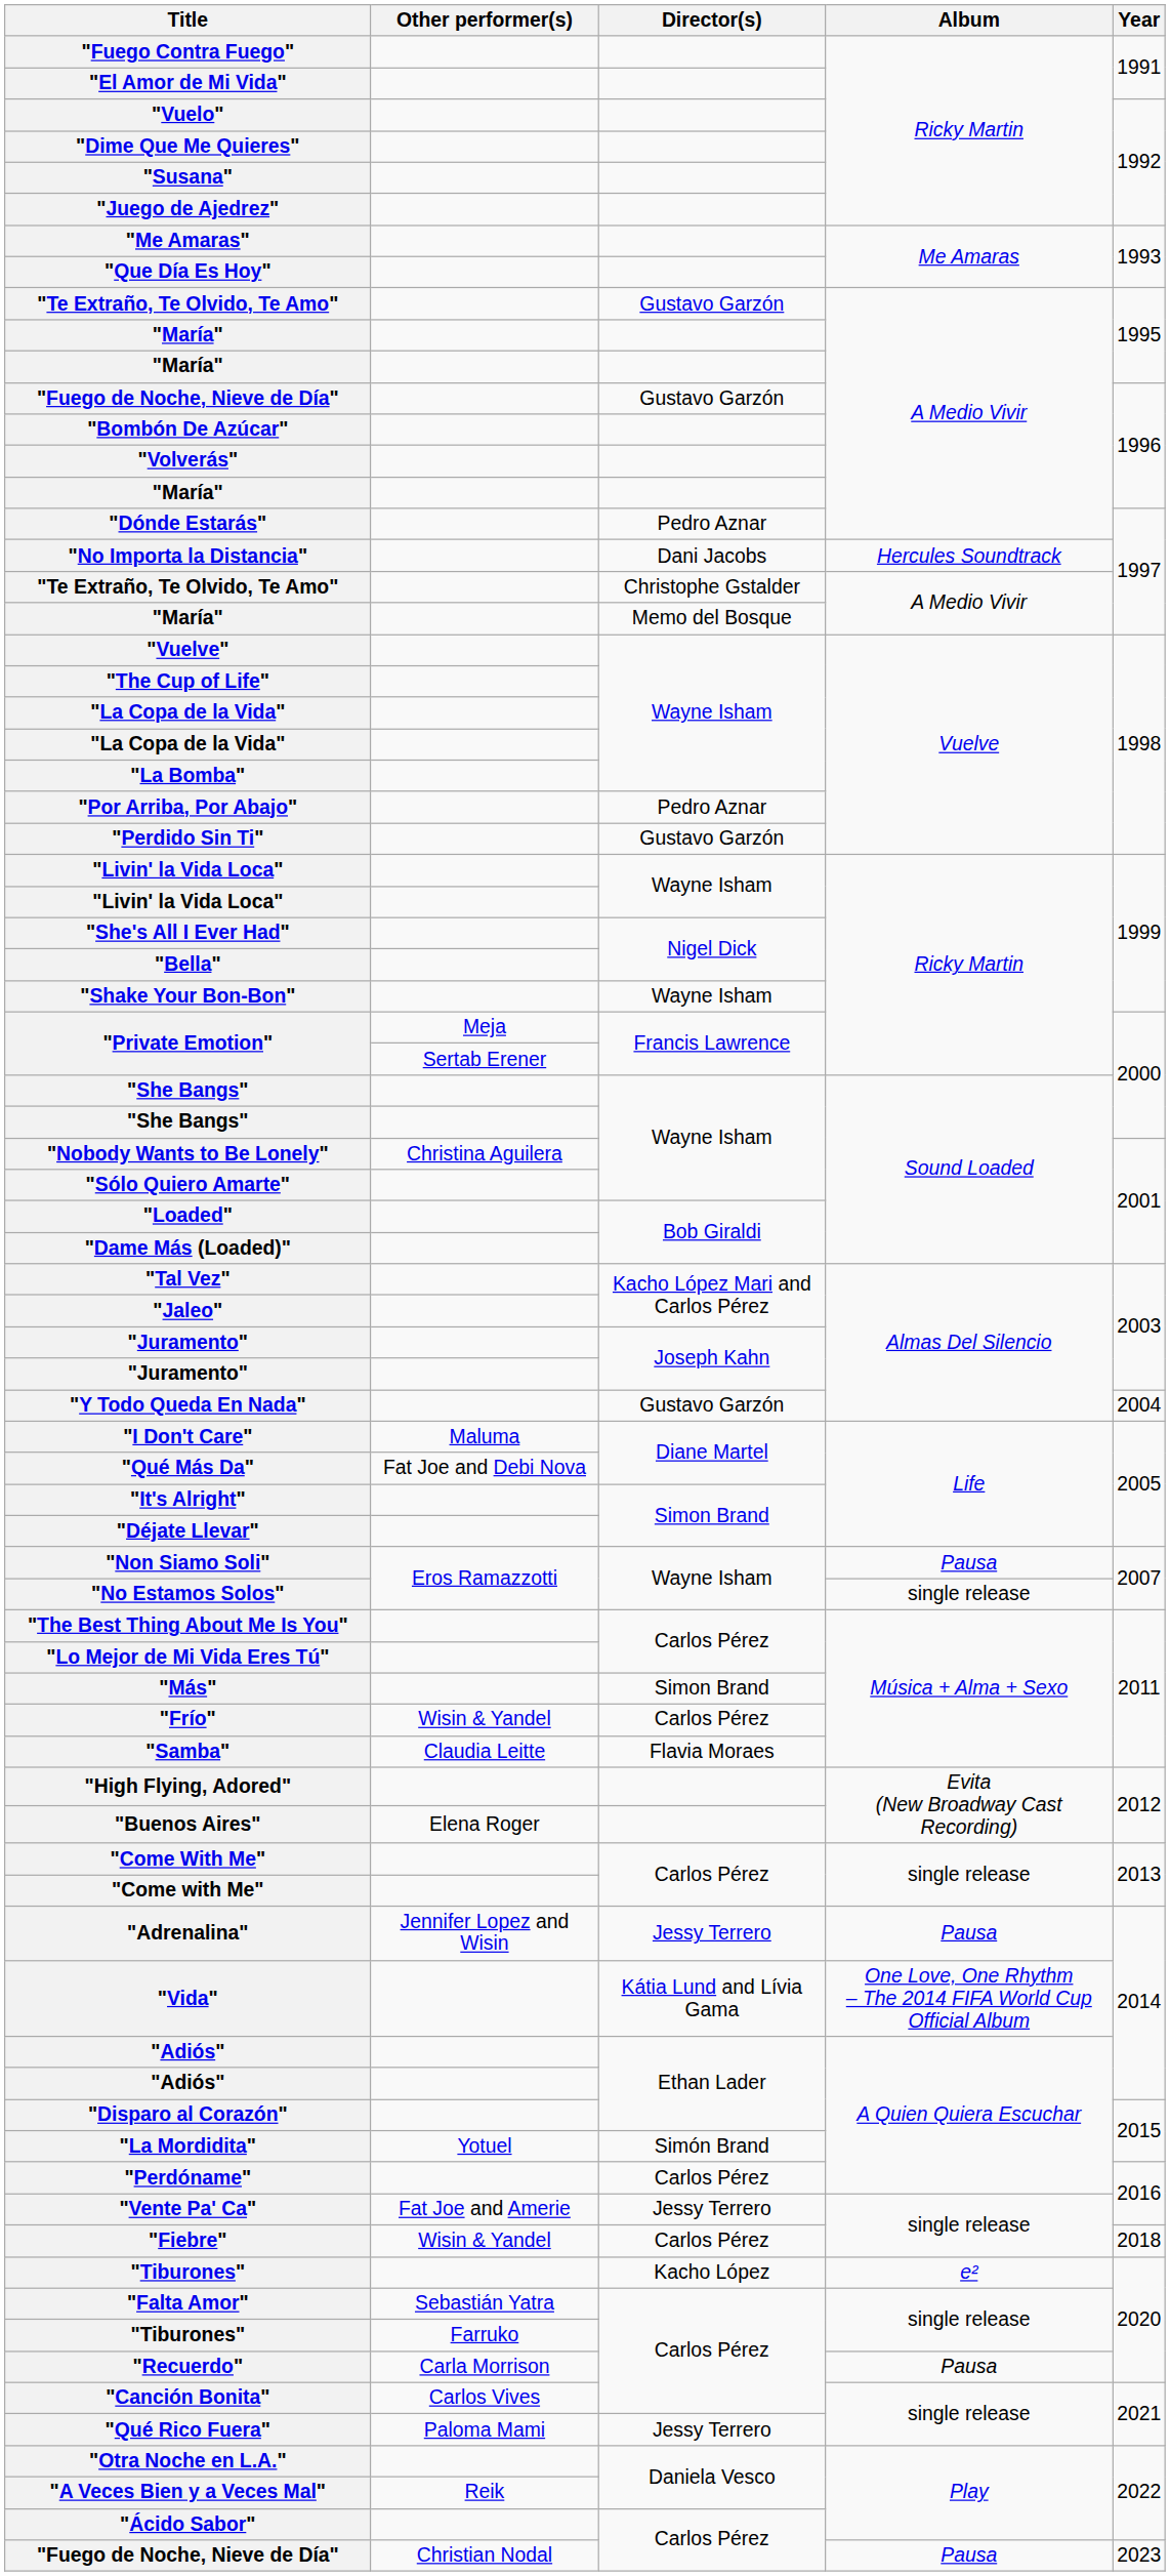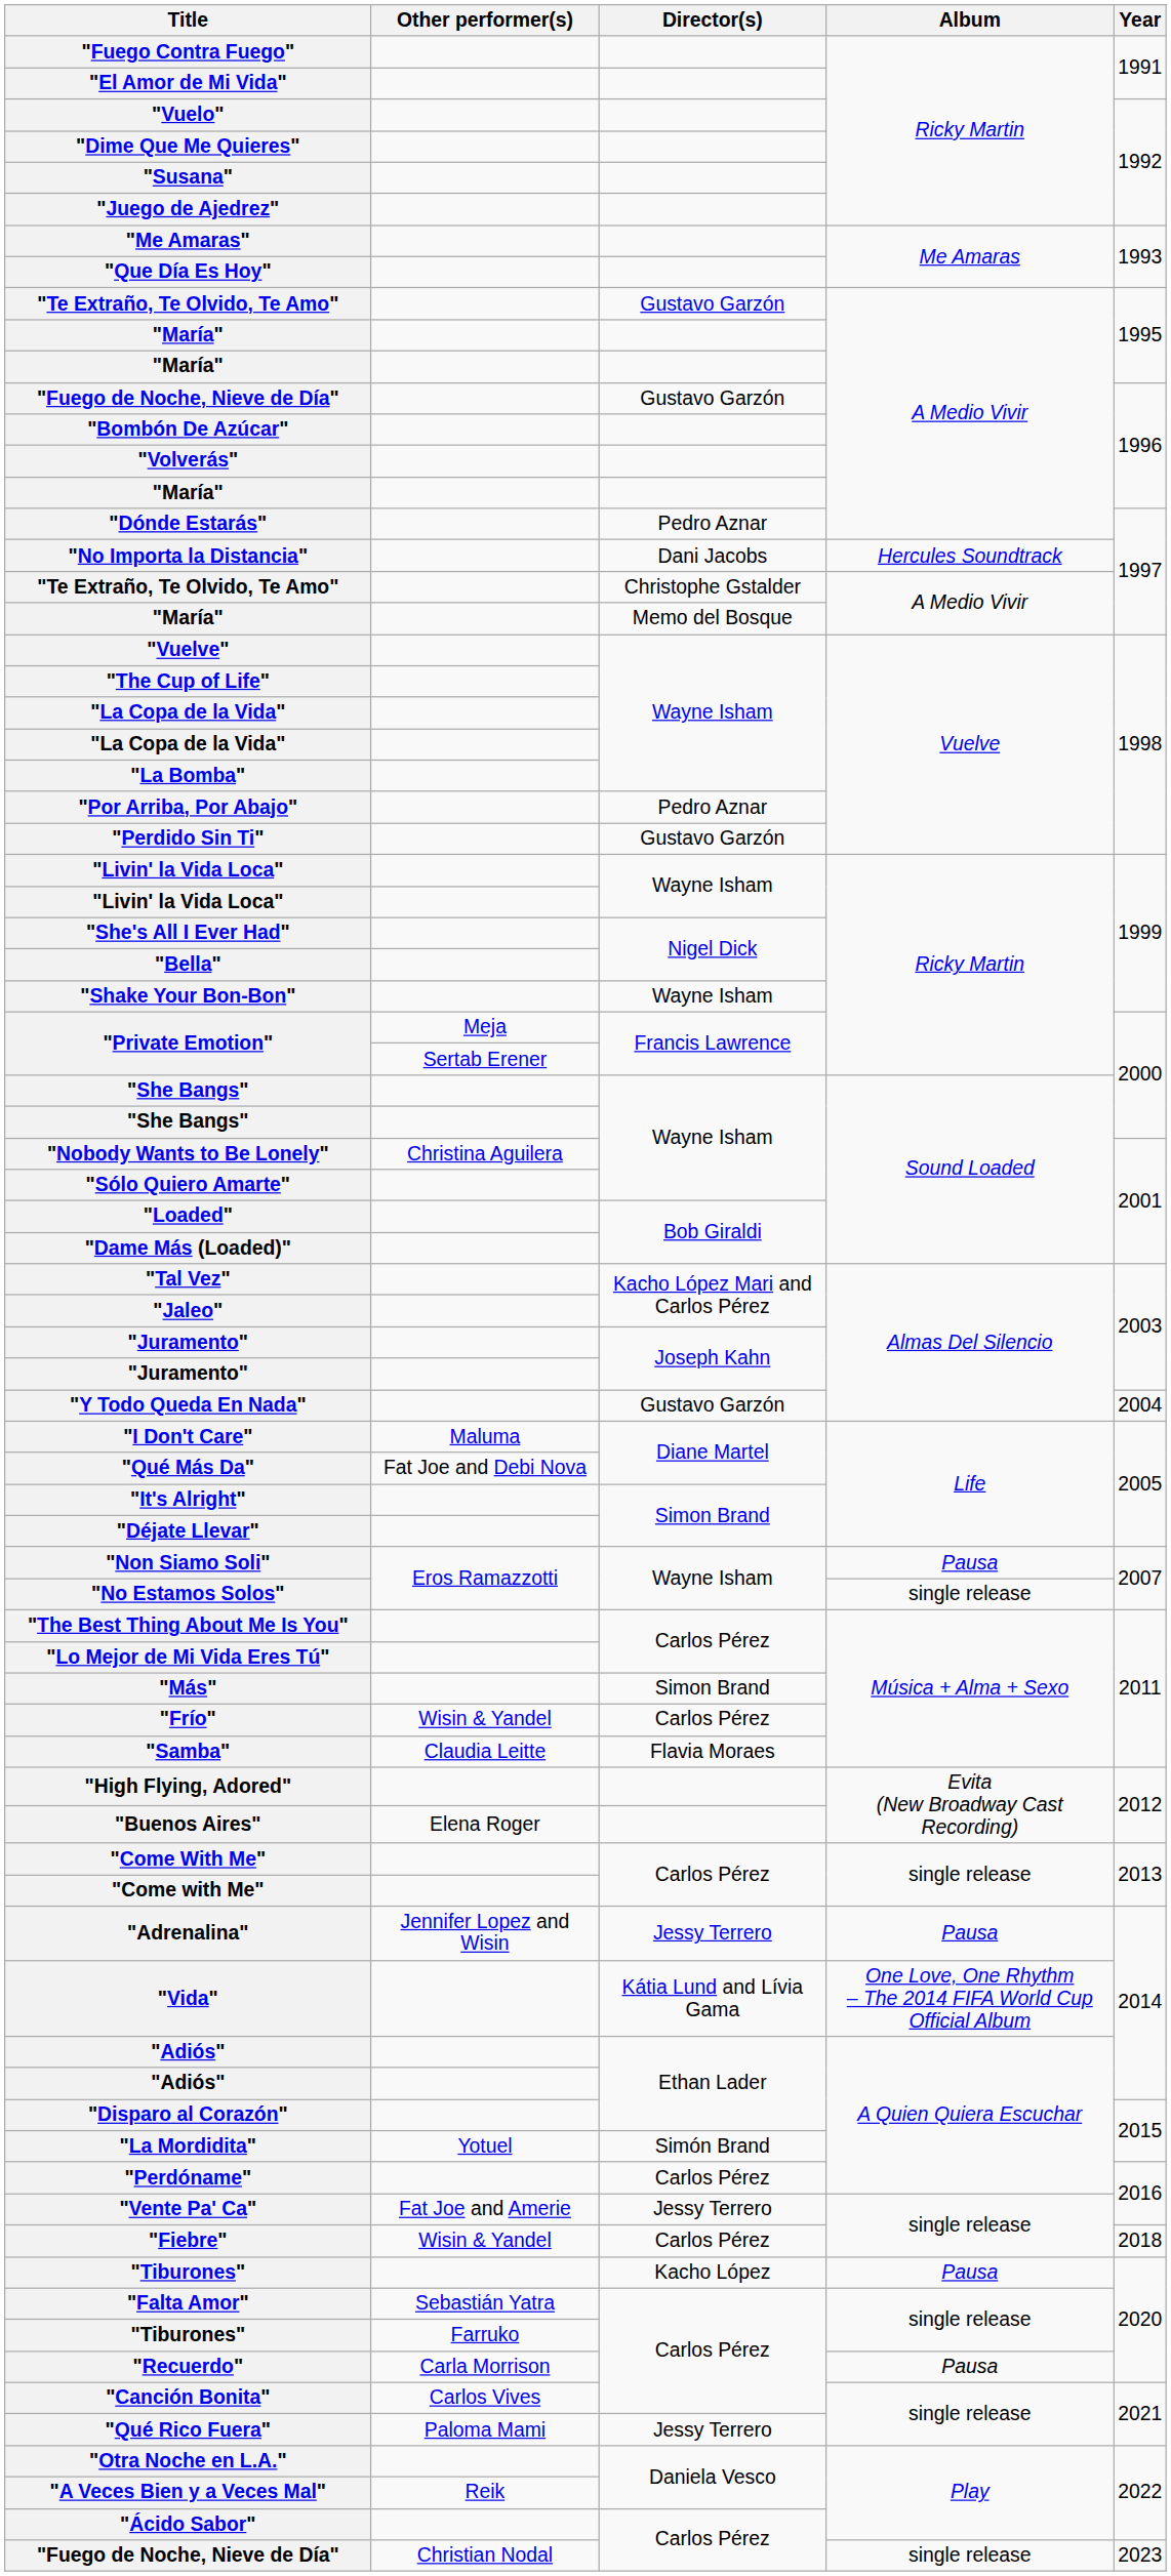"Tiburones" / Kacho López | Album: e² -> Pausa
"Fuego de Noche, Nieve de Día" / Carlos Pérez | Album: Pausa -> single release
